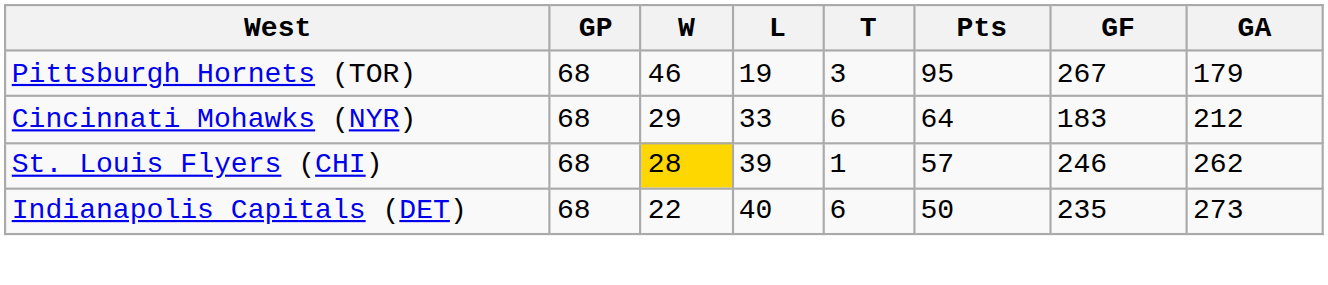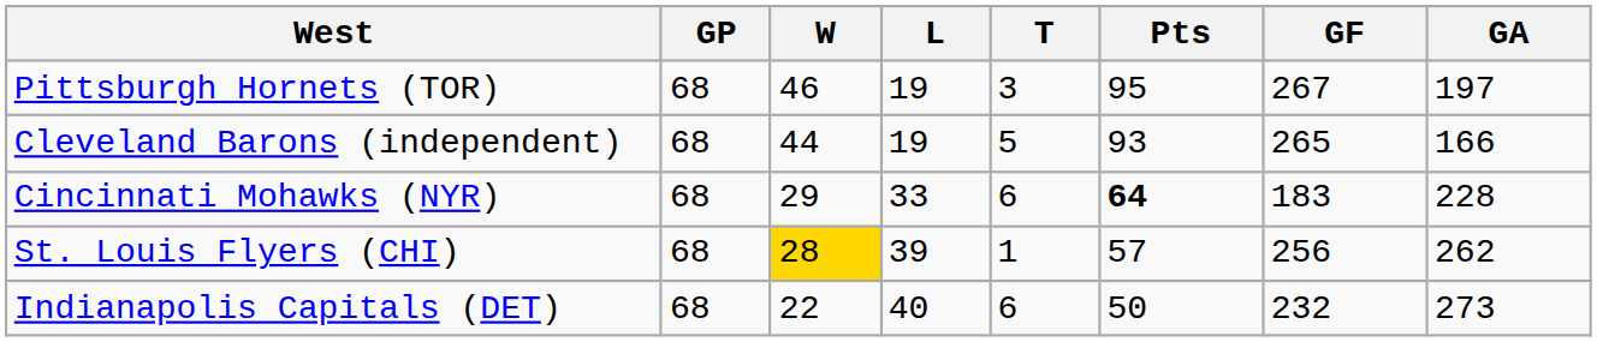Pittsburgh Hornets (TOR) | GA: 179 -> 197
+ row: Cleveland Barons (independent) | 68 | 44 | 19 | 5 | 93 | 265 | 166
Cincinnati Mohawks (NYR) | Pts: normal -> bold
Cincinnati Mohawks (NYR) | GA: 212 -> 228
St. Louis Flyers (CHI) | GF: 246 -> 256
Indianapolis Capitals (DET) | GF: 235 -> 232
